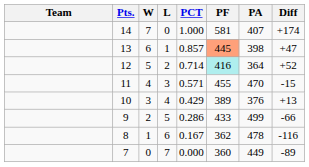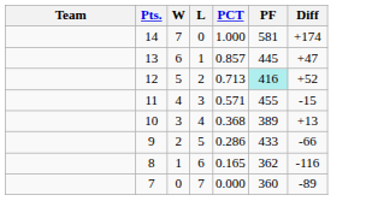- column: PA | 407 | 398 | 364 | 470 | 376 | 499 | 478 | 449
13 | PF: lightsalmon background -> no background
12 | PCT: 0.714 -> 0.713
10 | PCT: 0.429 -> 0.368
8 | PCT: 0.167 -> 0.165
